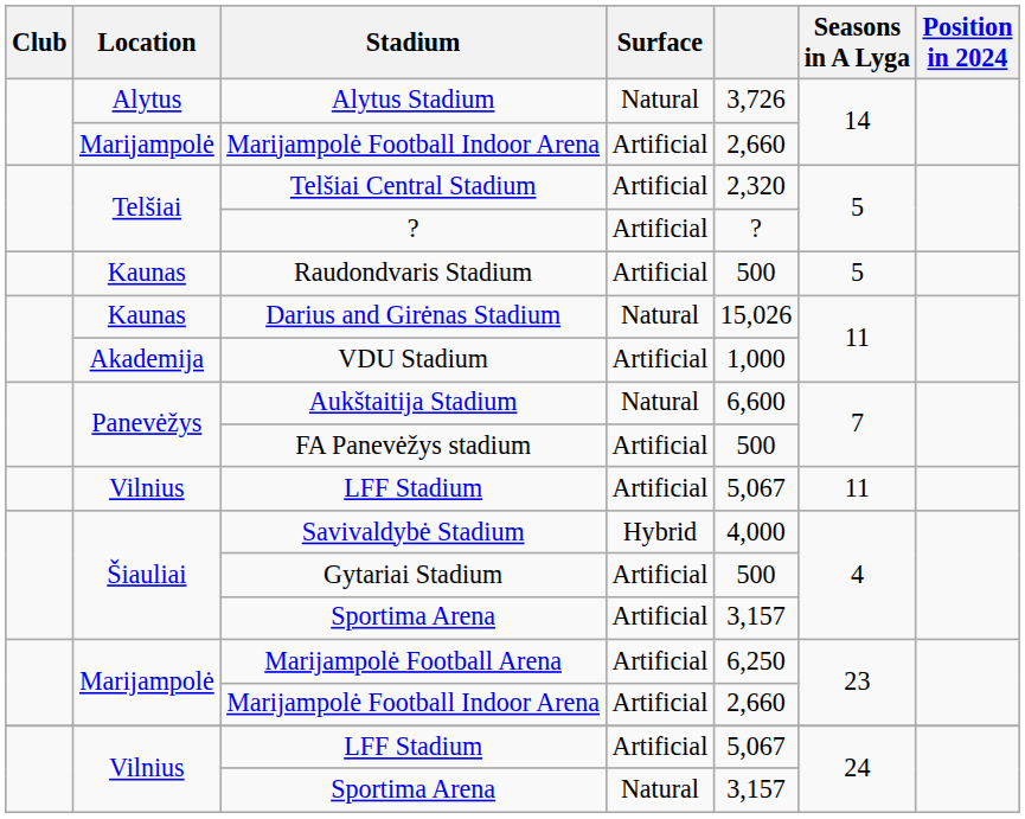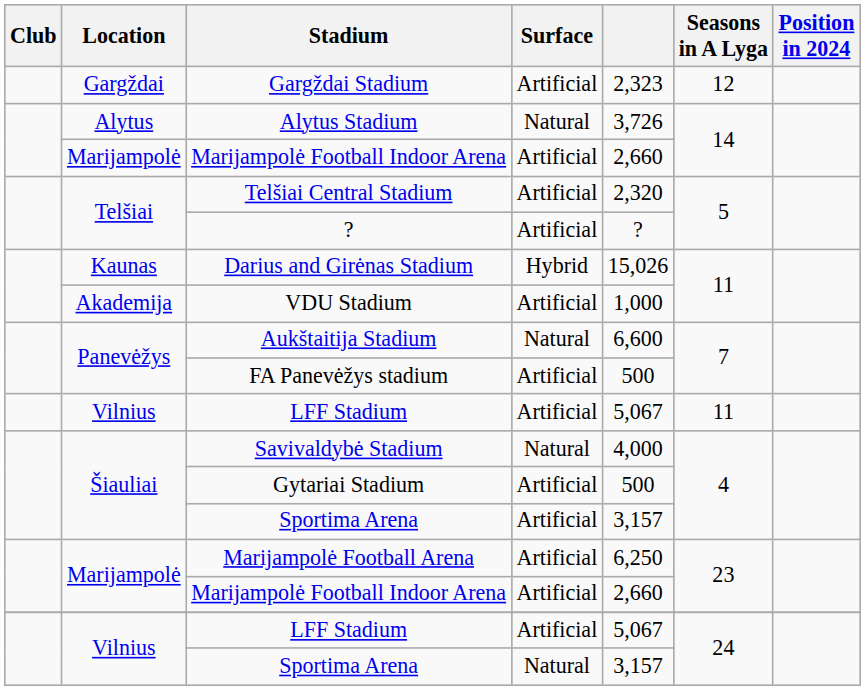+ row: Gargždai | Gargždai Stadium | Artificial | 2,323 | 12
- row: Kaunas | Raudondvaris Stadium | Artificial | 500 | 5
Darius and Girėnas Stadium | Surface: Natural -> Hybrid
Savivaldybė Stadium | Surface: Hybrid -> Natural
